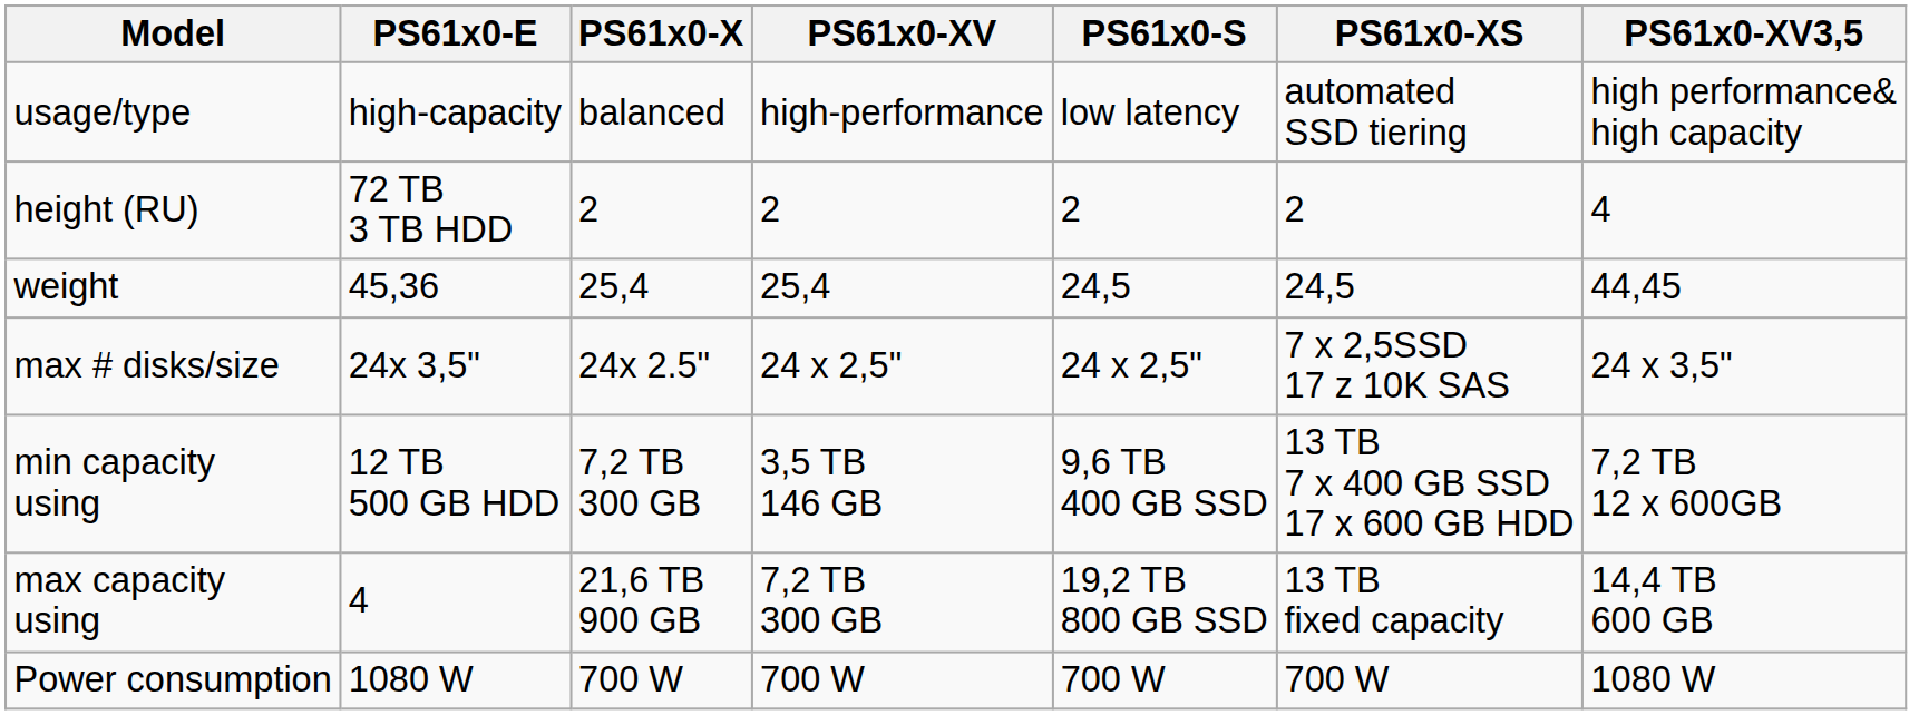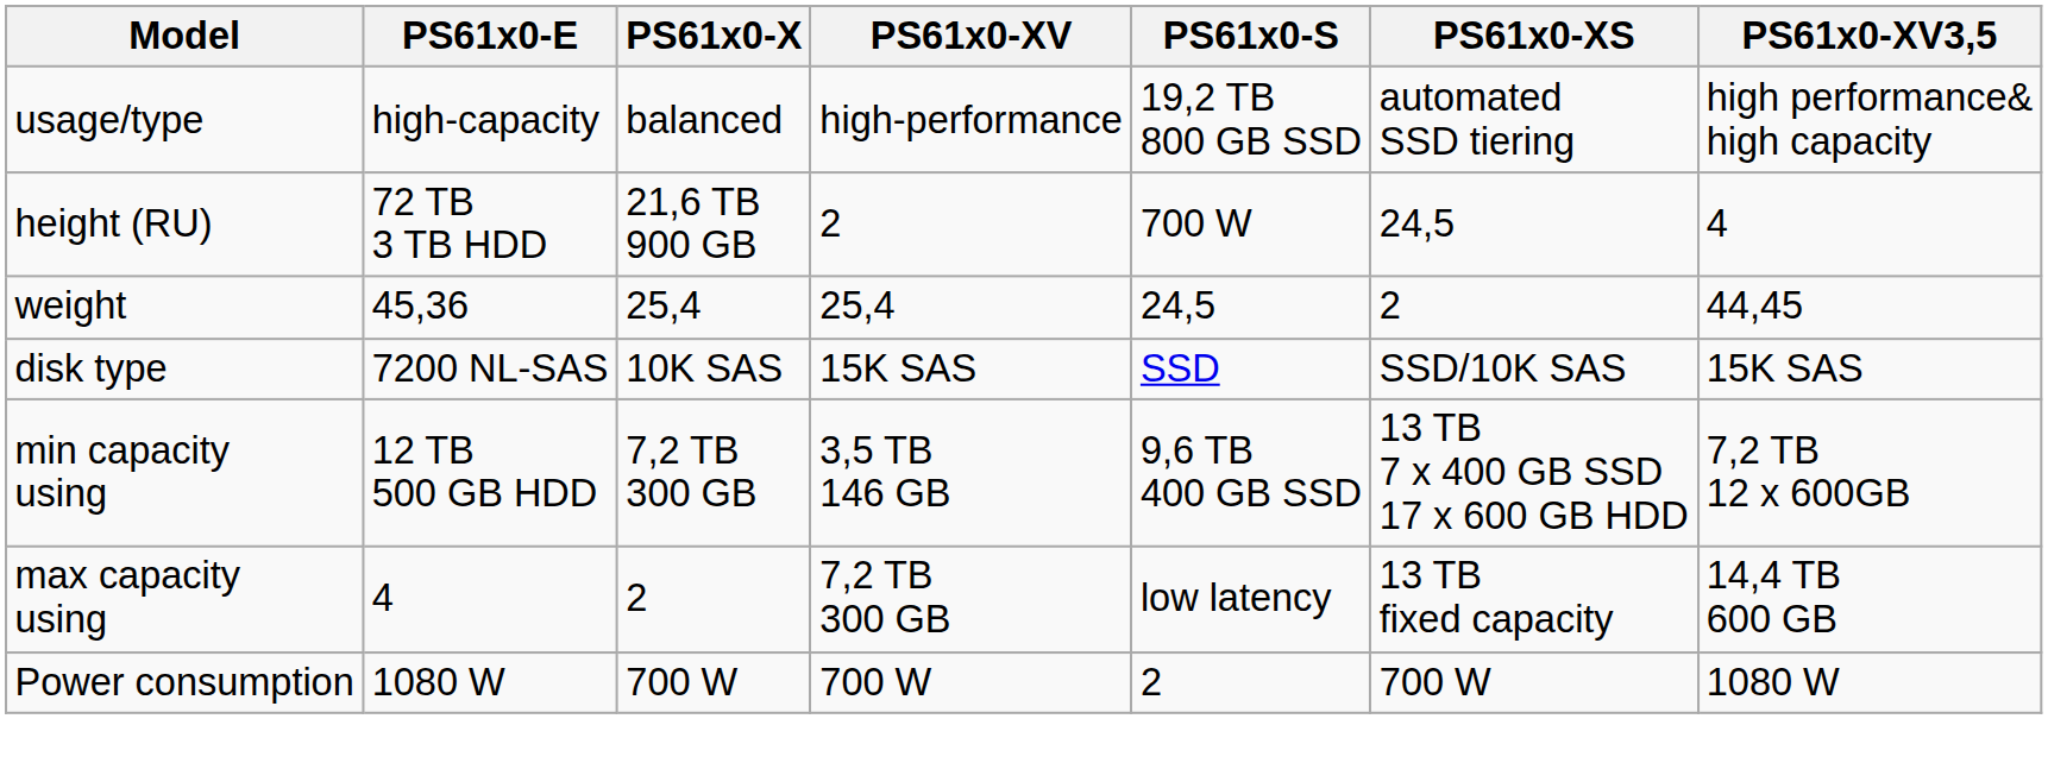usage/type | PS61x0-S: low latency -> 19,2 TB 800 GB SSD
height (RU) | PS61x0-X: 2 -> 21,6 TB 900 GB
height (RU) | PS61x0-S: 2 -> 700 W
height (RU) | PS61x0-XS: 2 -> 24,5
weight | PS61x0-XS: 24,5 -> 2
- row: max # disks/size | 24x 3,5" | 24x 2.5" | 24 x 2,5" | 24 x 2,5" | 7 x 2,5SSD 17 z 10K SAS | 24 x 3,5"
+ row: disk type | 7200 NL-SAS | 10K SAS | 15K SAS | SSD | SSD/10K SAS | 15K SAS
max capacity using | PS61x0-X: 21,6 TB 900 GB -> 2
max capacity using | PS61x0-S: 19,2 TB 800 GB SSD -> low latency
Power consumption | PS61x0-S: 700 W -> 2
